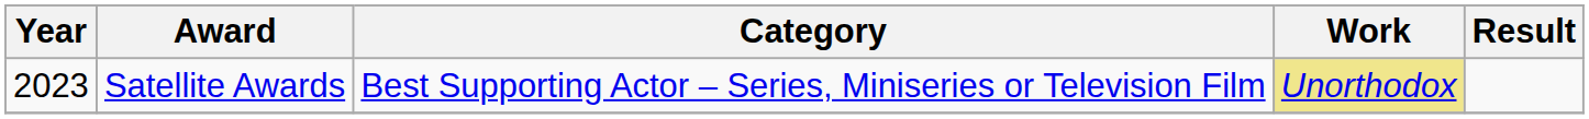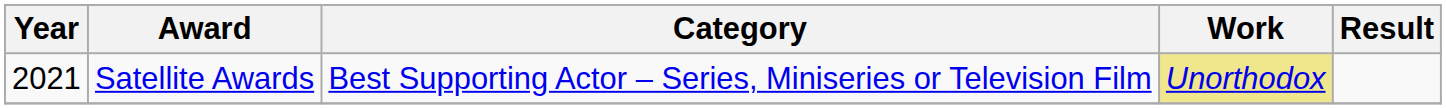Satellite Awards | Year: 2023 -> 2021
